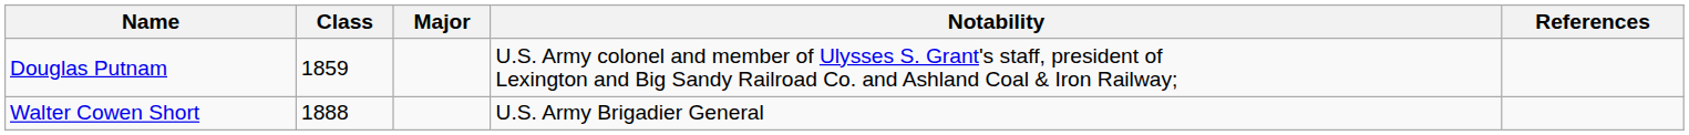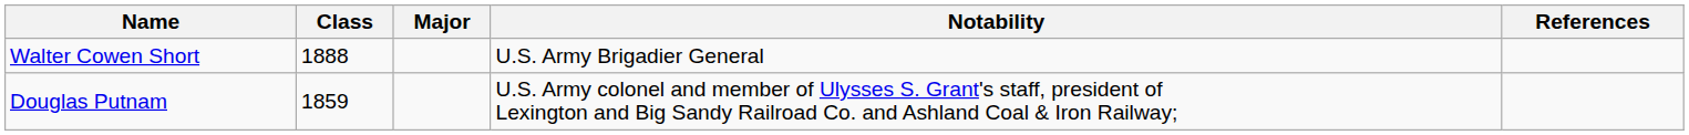rows swapped: Douglas Putnam <-> Walter Cowen Short
